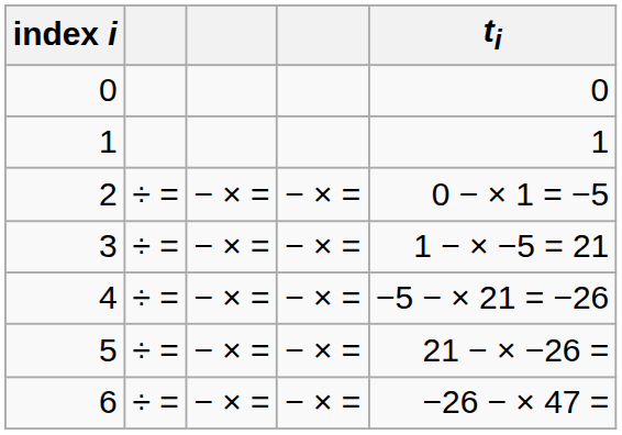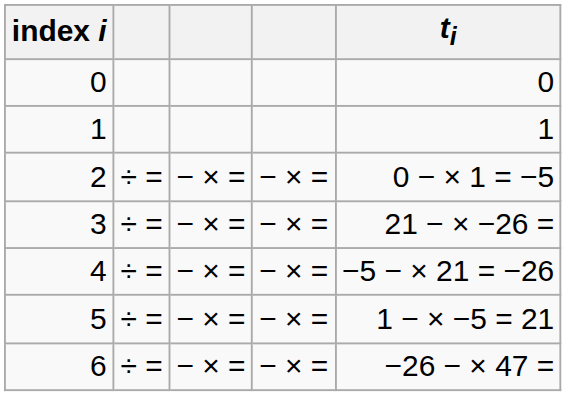3 | ti: 1 − × −5 = 21 -> 21 − × −26 =
5 | ti: 21 − × −26 = -> 1 − × −5 = 21
